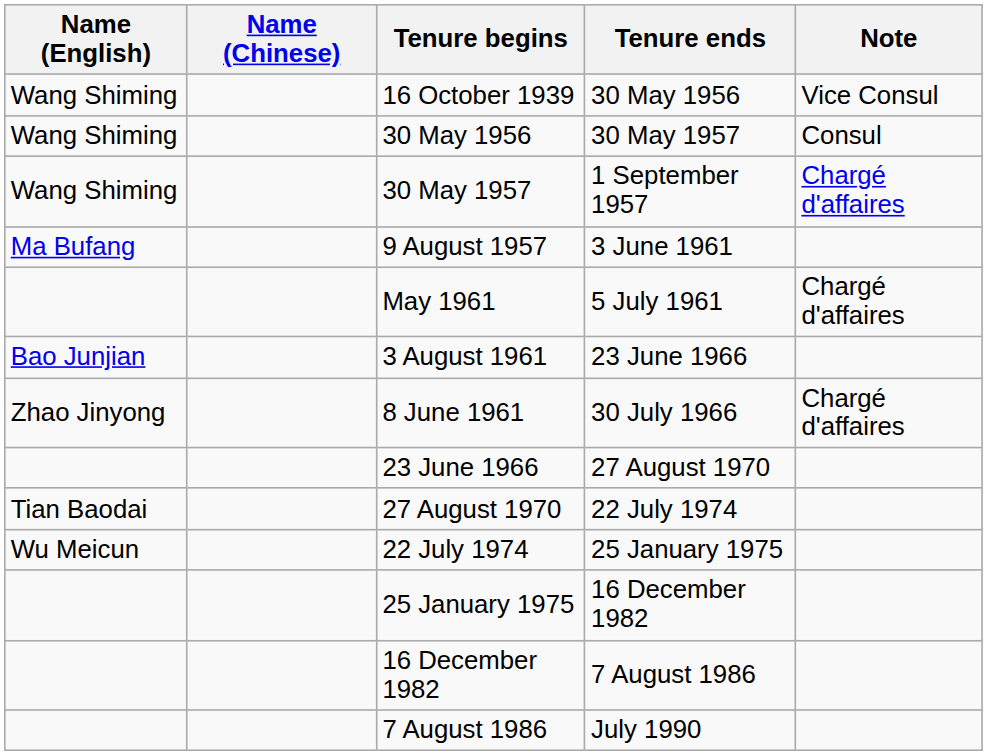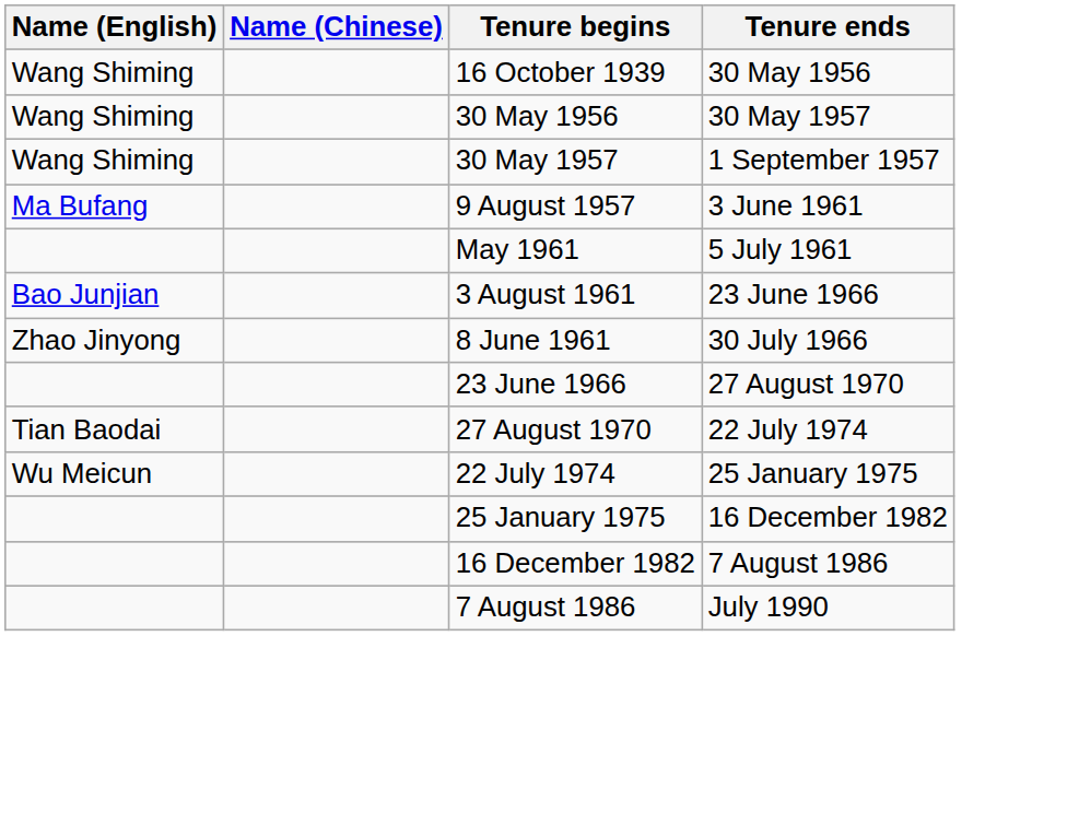- column: Note | Vice Consul | Consul | Chargé d'affaires | Chargé d'affaires | Chargé d'affaires
